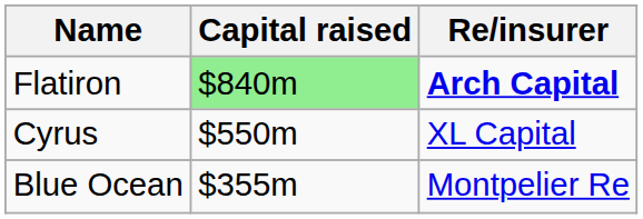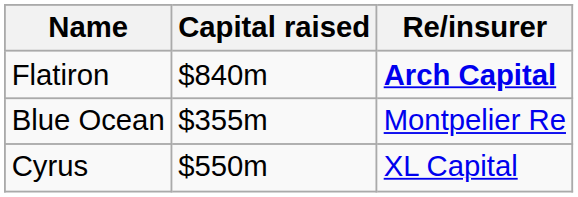Flatiron | Capital raised: lightgreen background -> no background
rows swapped: Blue Ocean <-> Cyrus
